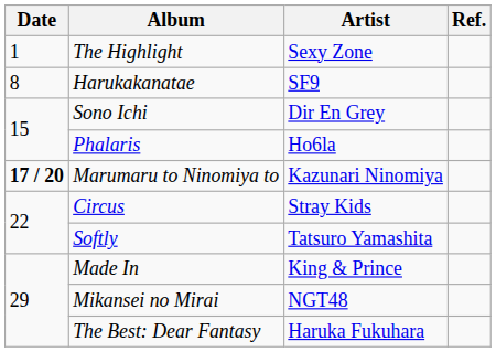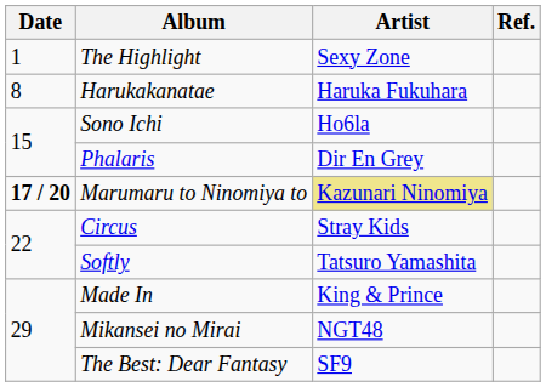Harukakanatae | Artist: SF9 -> Haruka Fukuhara
Sono Ichi | Artist: Dir En Grey -> Ho6la
Phalaris | Artist: Ho6la -> Dir En Grey
Marumaru to Ninomiya to | Artist: no background -> khaki background
The Best: Dear Fantasy | Artist: Haruka Fukuhara -> SF9
